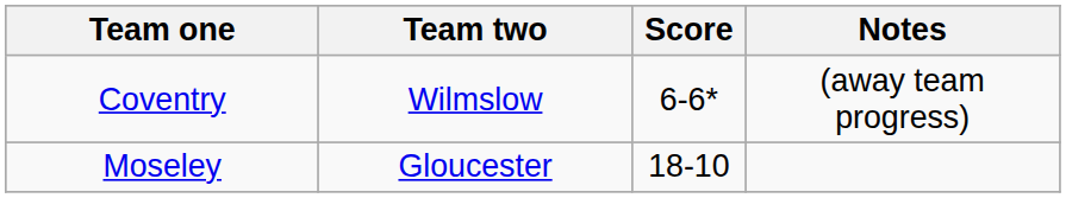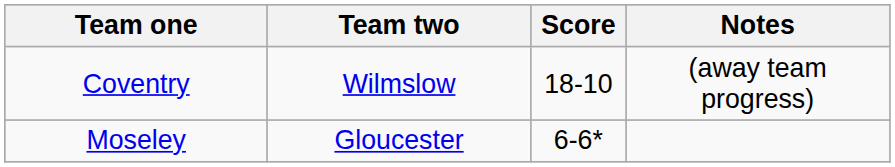Coventry | Score: 6-6* -> 18-10
Moseley | Score: 18-10 -> 6-6*
